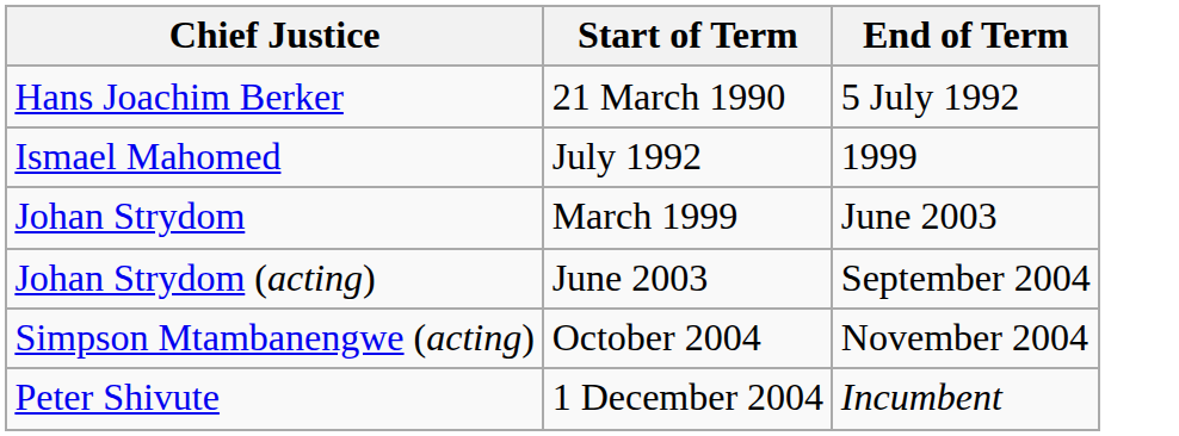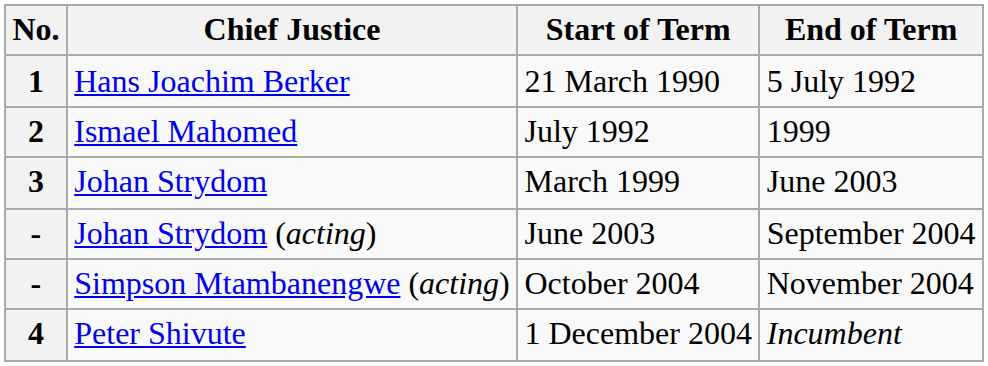+ column: No. | 1 | 2 | 3 | - | - | 4
